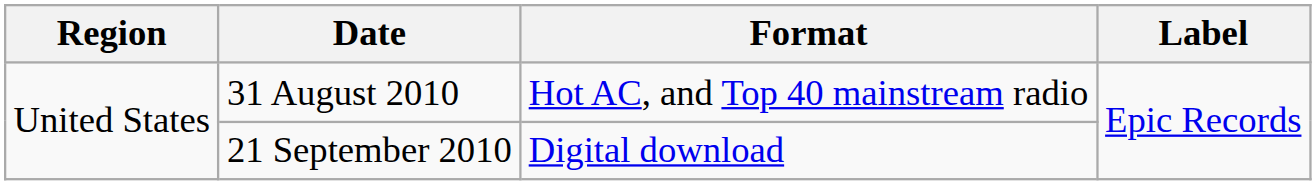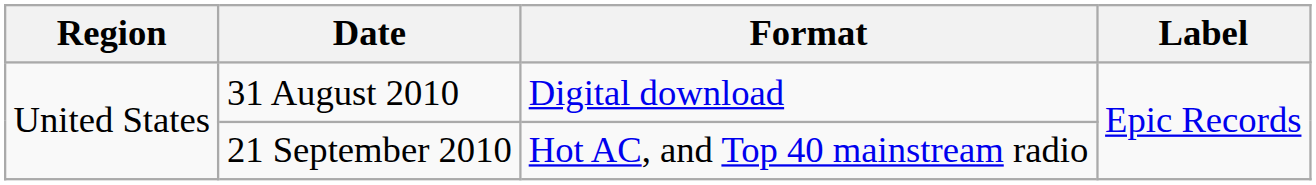31 August 2010 | Format: Hot AC, and Top 40 mainstream radio -> Digital download
21 September 2010 | Format: Digital download -> Hot AC, and Top 40 mainstream radio
